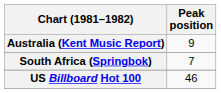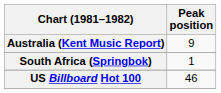South Africa (Springbok) | Peak position: 7 -> 1
